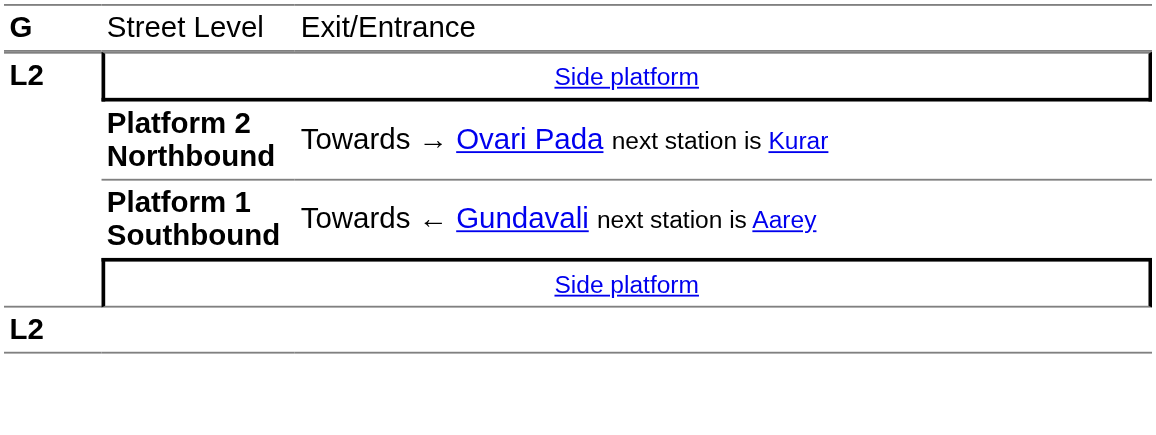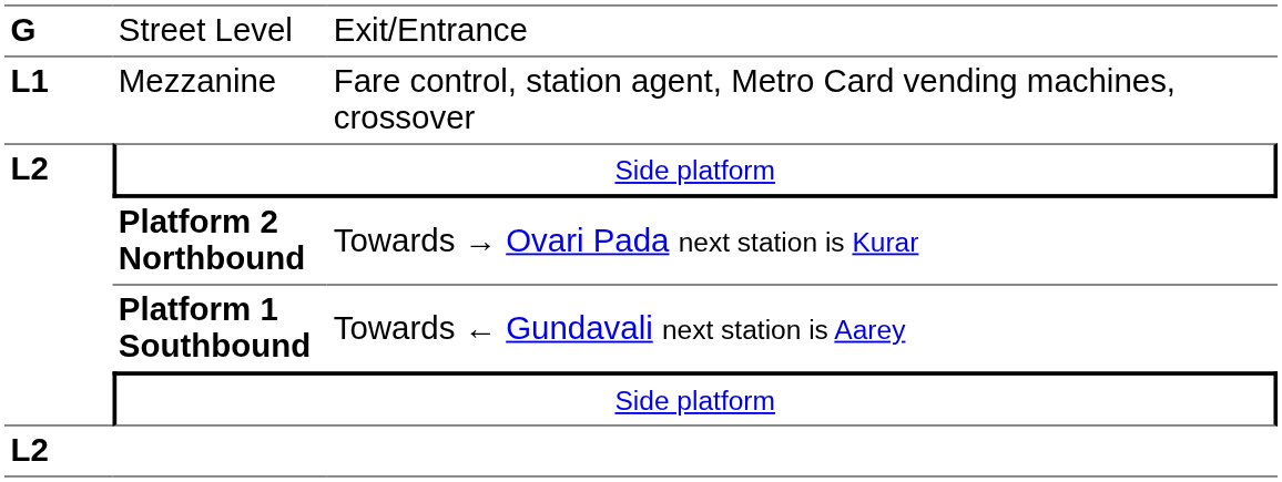+ row: L1 | Mezzanine | Fare control, station agent, Metro Card vending machines, crossover
